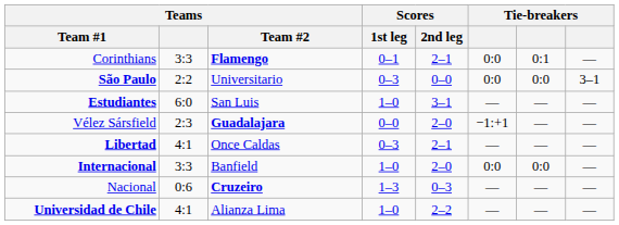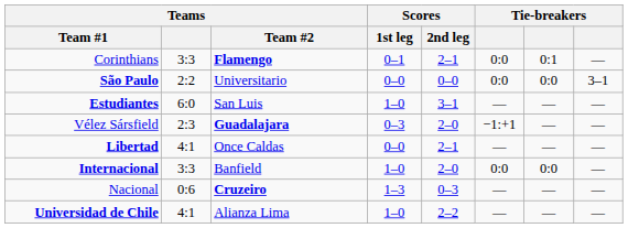São Paulo | Scores / 1st leg: 0–3 -> 0–0
Vélez Sársfield | Scores / 1st leg: 0–0 -> 0–3
Libertad | Scores / 1st leg: 0–3 -> 0–0
